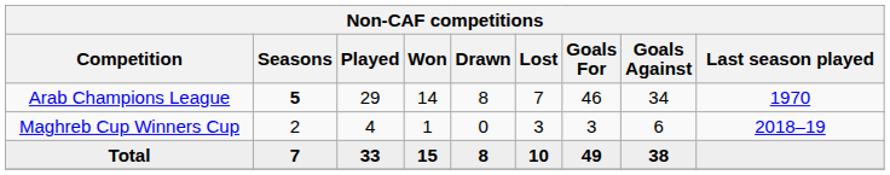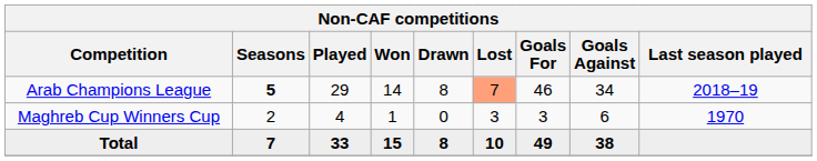Arab Champions League | Lost: no background -> lightsalmon background
Arab Champions League | Last season played: 1970 -> 2018–19
Maghreb Cup Winners Cup | Last season played: 2018–19 -> 1970
